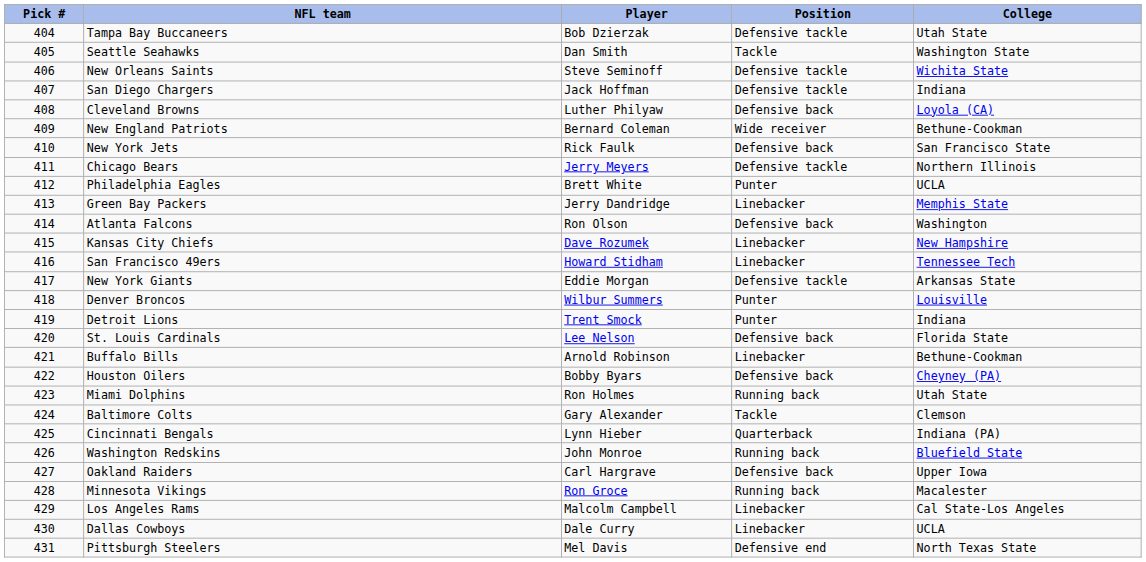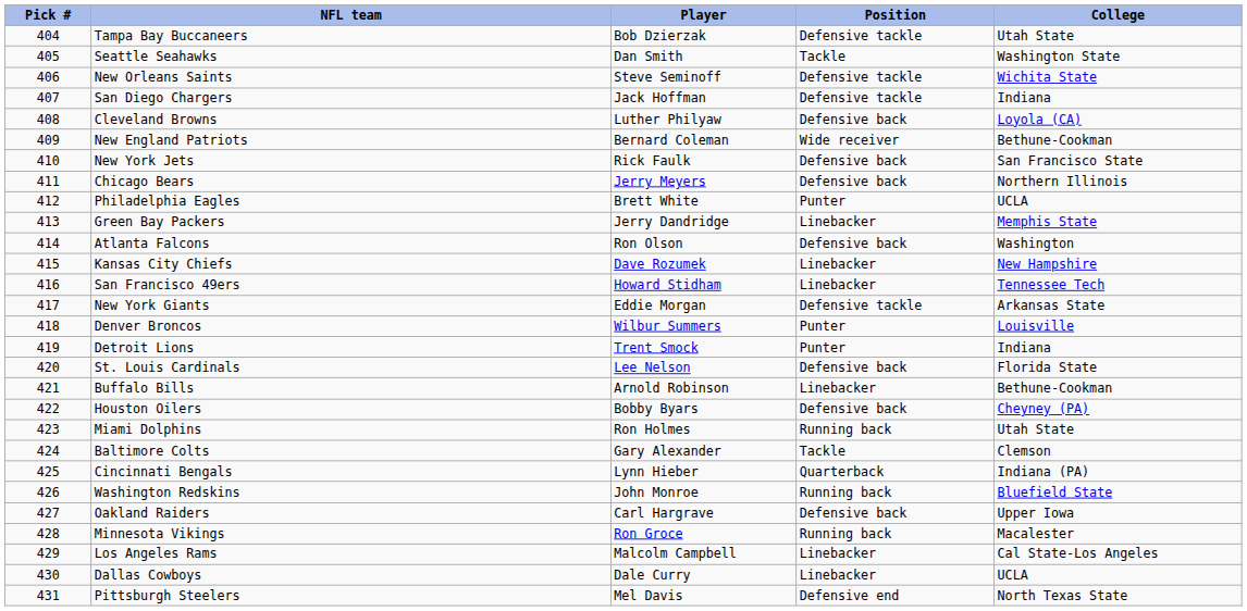Chicago Bears | Position: Defensive tackle -> Defensive back
